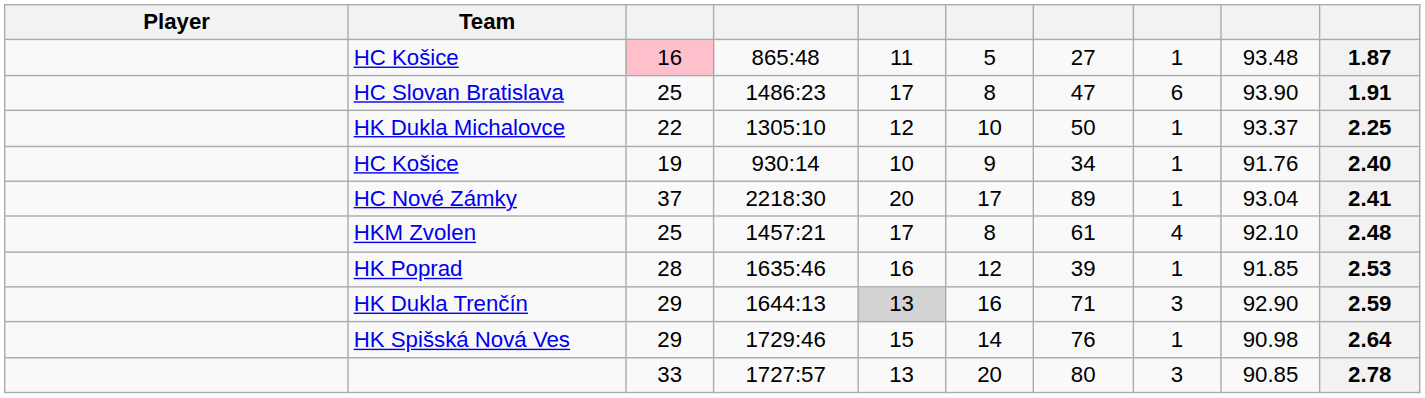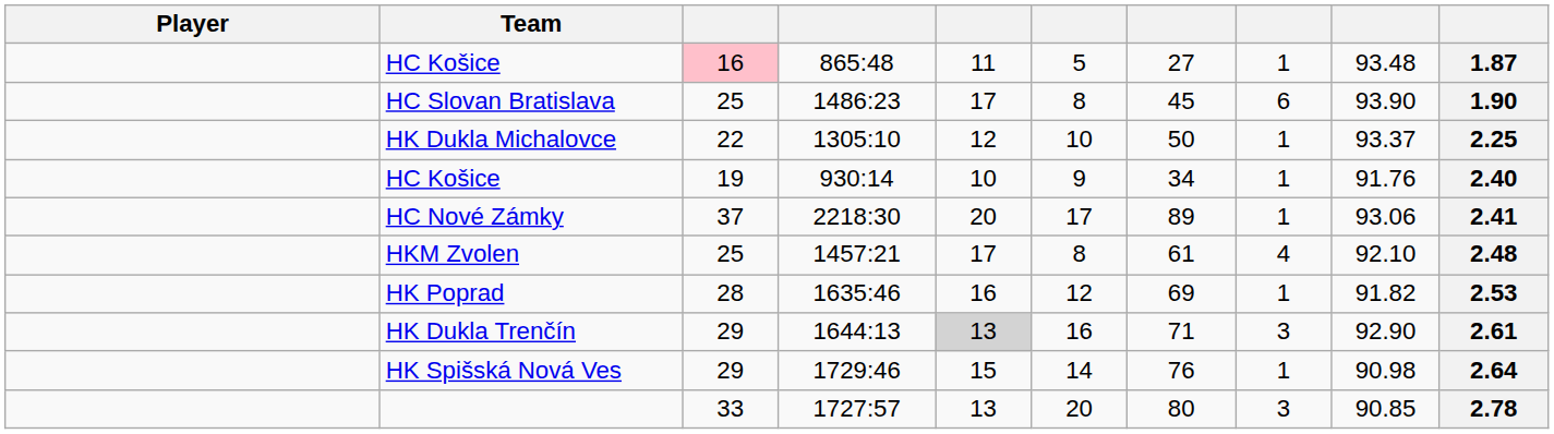HC Slovan Bratislava | column 7: 47 -> 45
HC Slovan Bratislava | column 10: 1.91 -> 1.90
HC Nové Zámky | column 9: 93.04 -> 93.06
HK Poprad | column 7: 39 -> 69
HK Poprad | column 9: 91.85 -> 91.82
HK Dukla Trenčín | column 10: 2.59 -> 2.61
